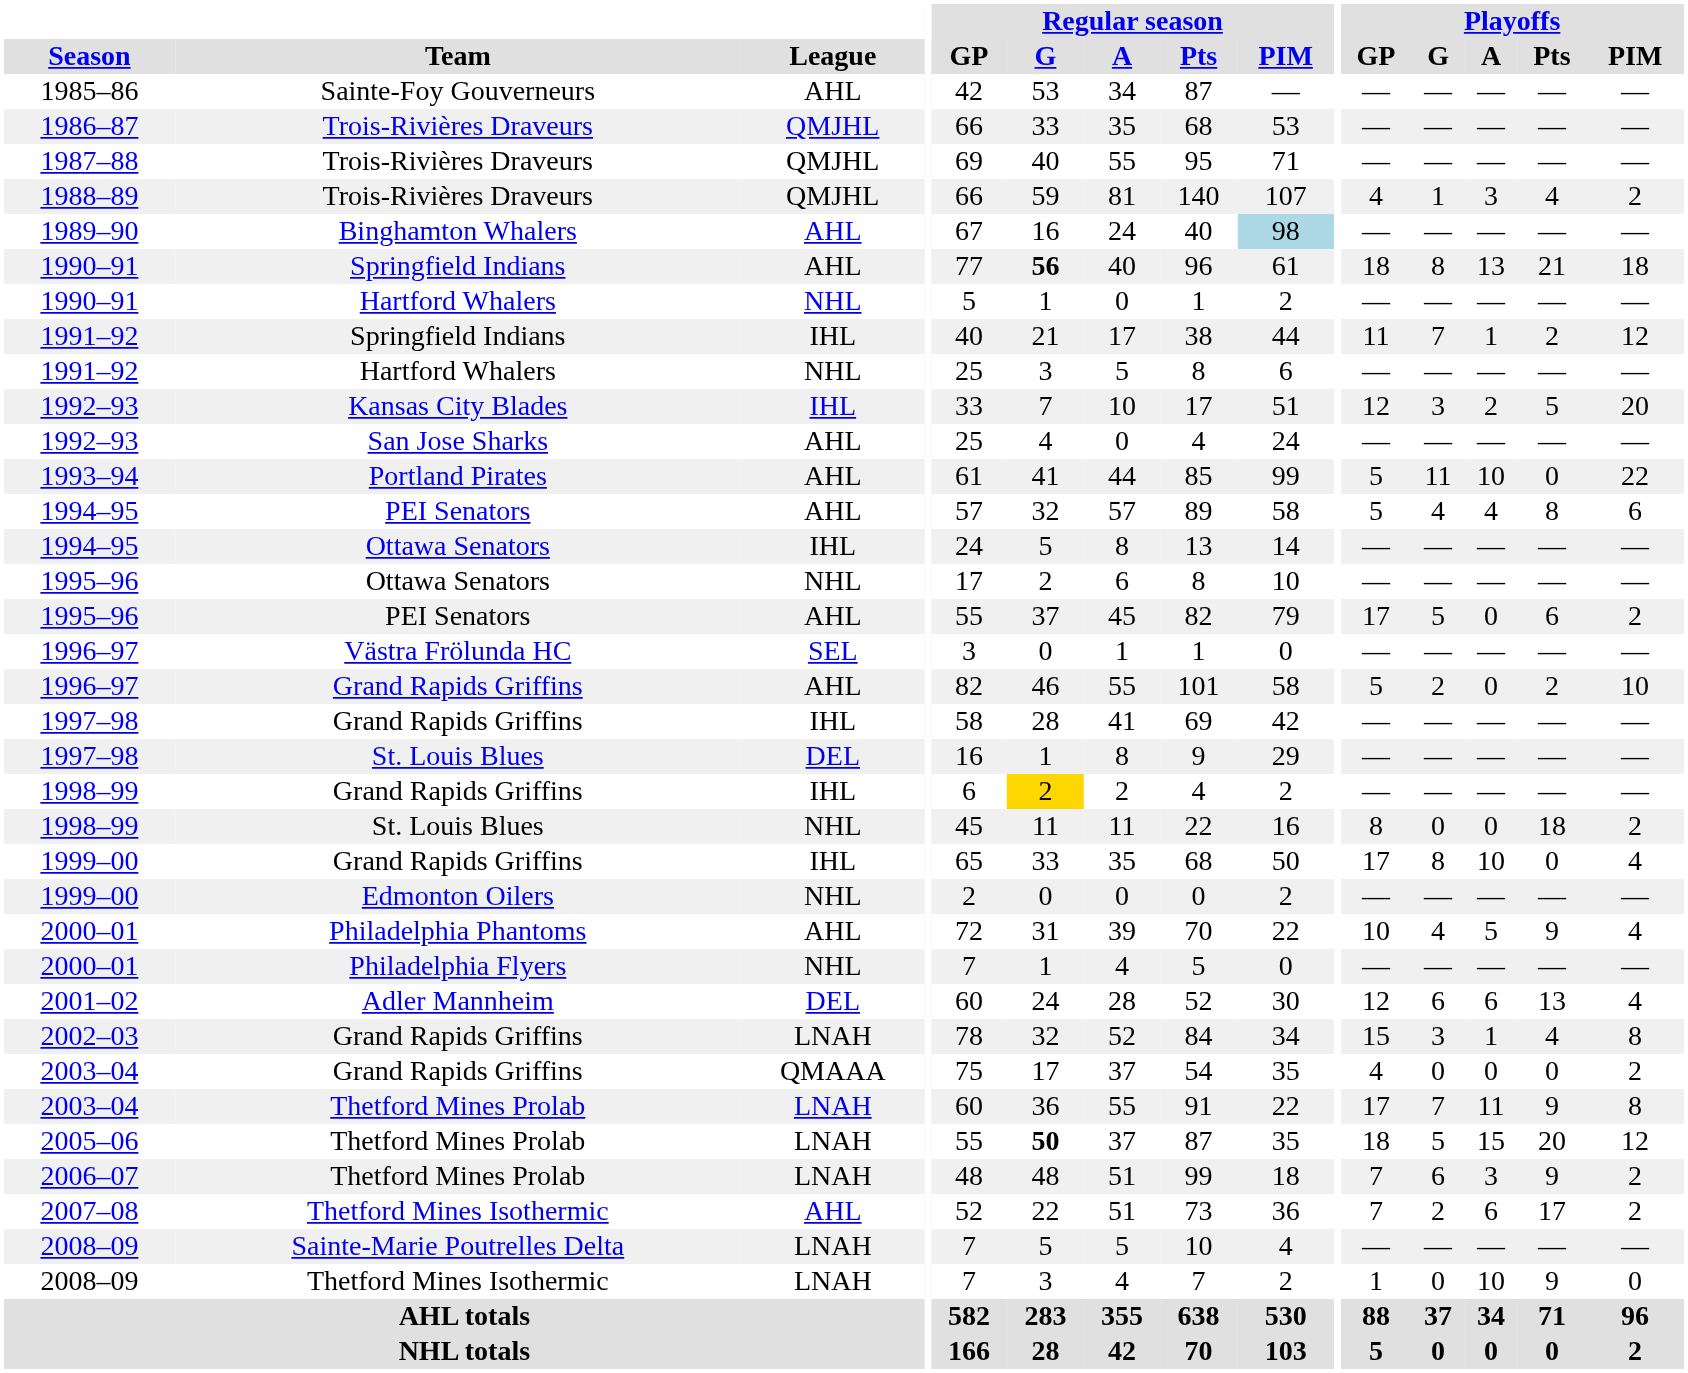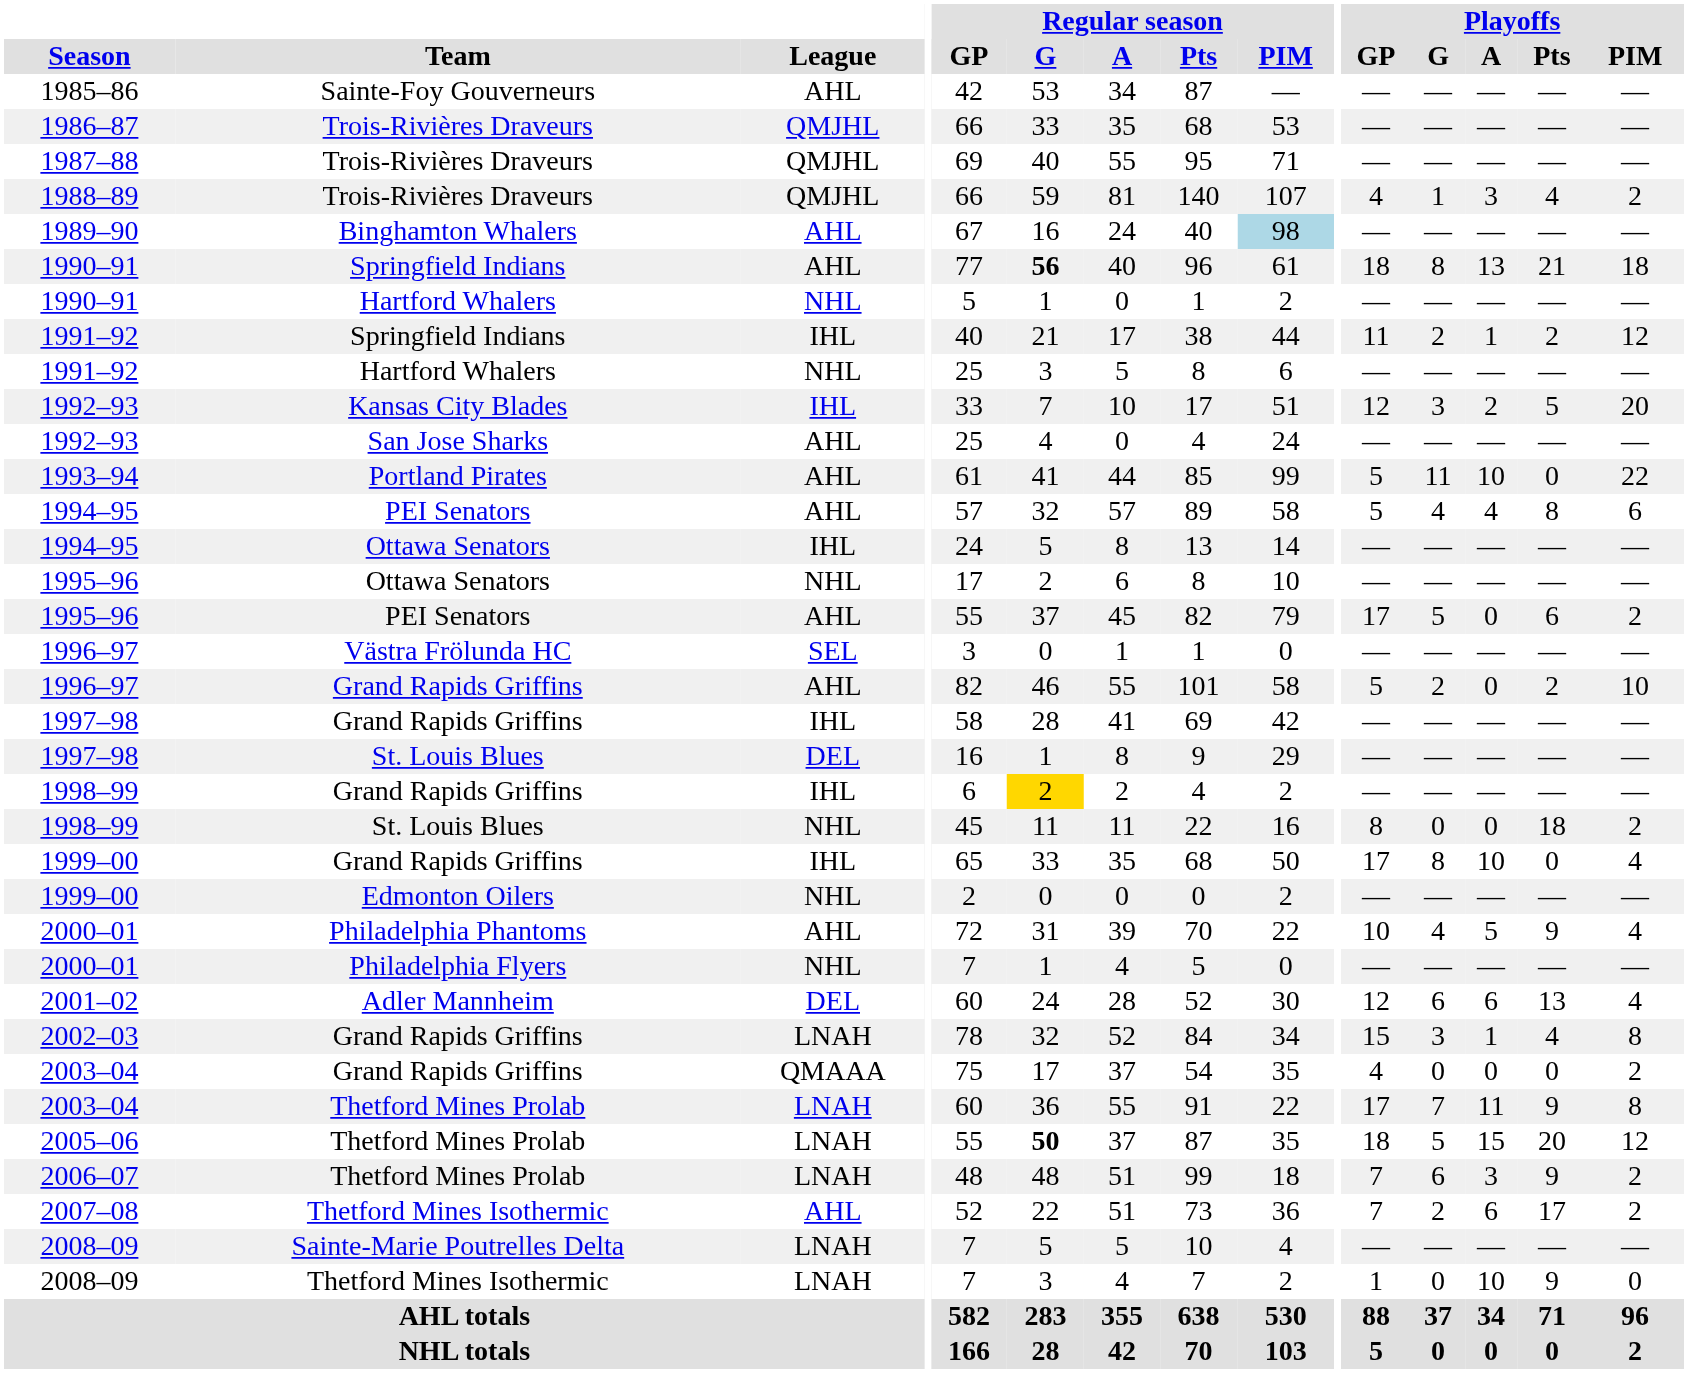1991–92 / Springfield Indians | Playoffs / G: 7 -> 2
